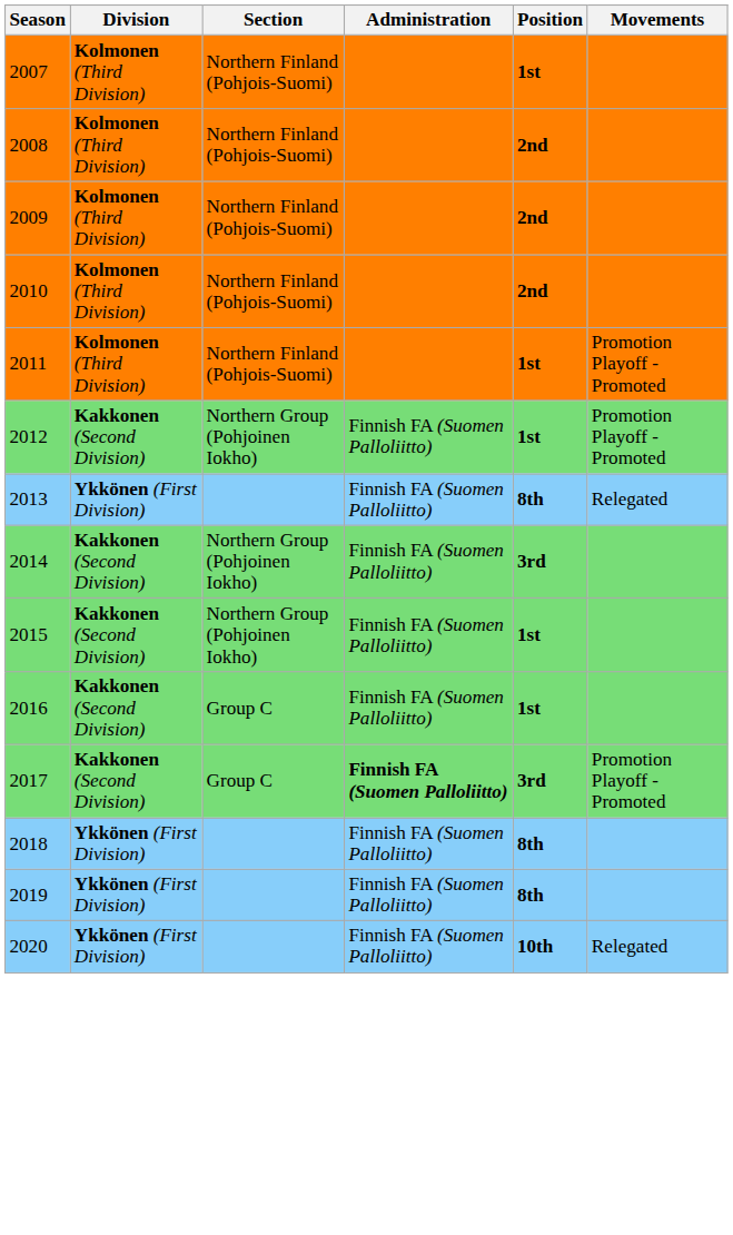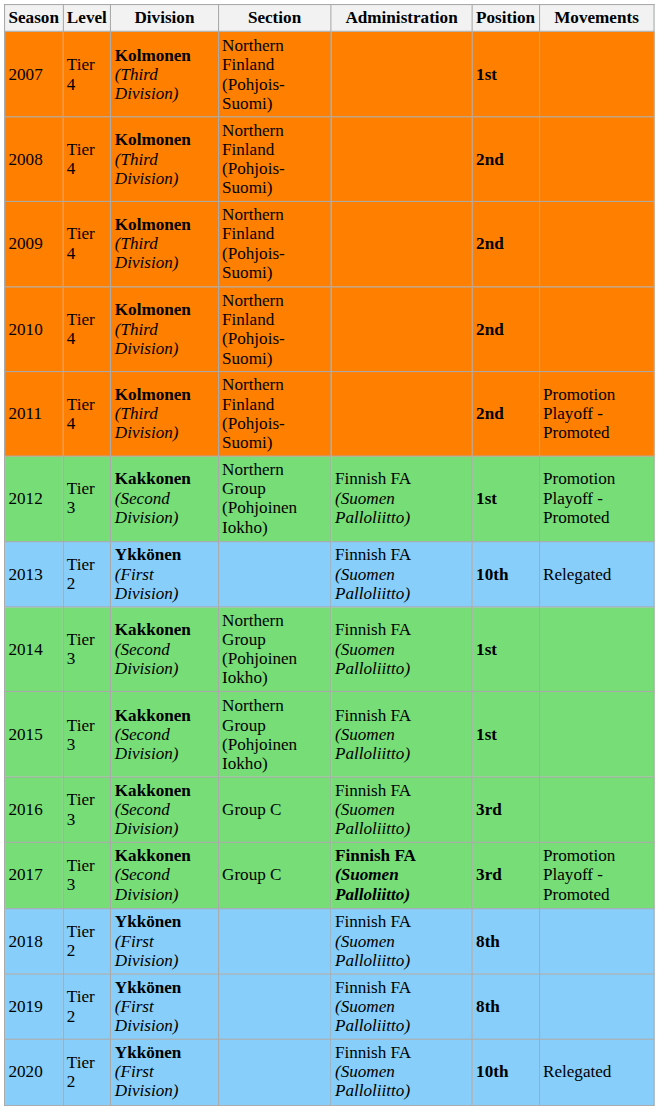+ column: Level | Tier 4 | Tier 4 | Tier 4 | Tier 4 | Tier 4 | Tier 3 | Tier 2 | Tier 3 | Tier 3 | Tier 3 | Tier 3 | Tier 2 | Tier 2 | Tier 2
2011 | Position: 1st -> 2nd
2013 | Position: 8th -> 10th
2014 | Position: 3rd -> 1st
2016 | Position: 1st -> 3rd
